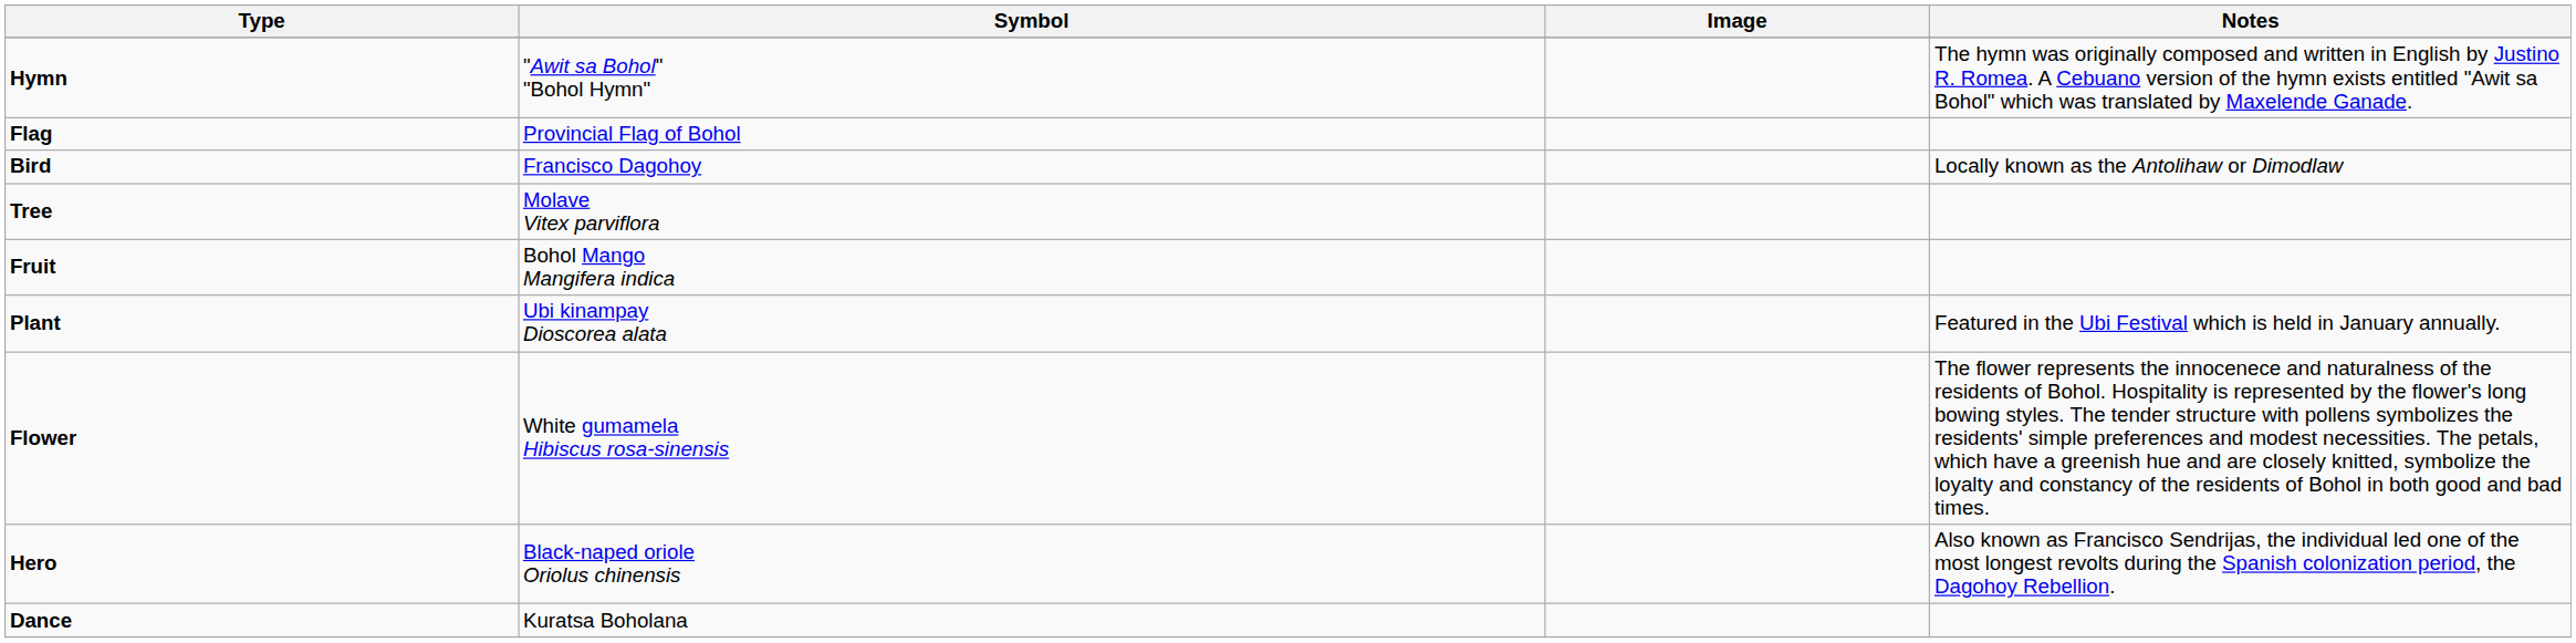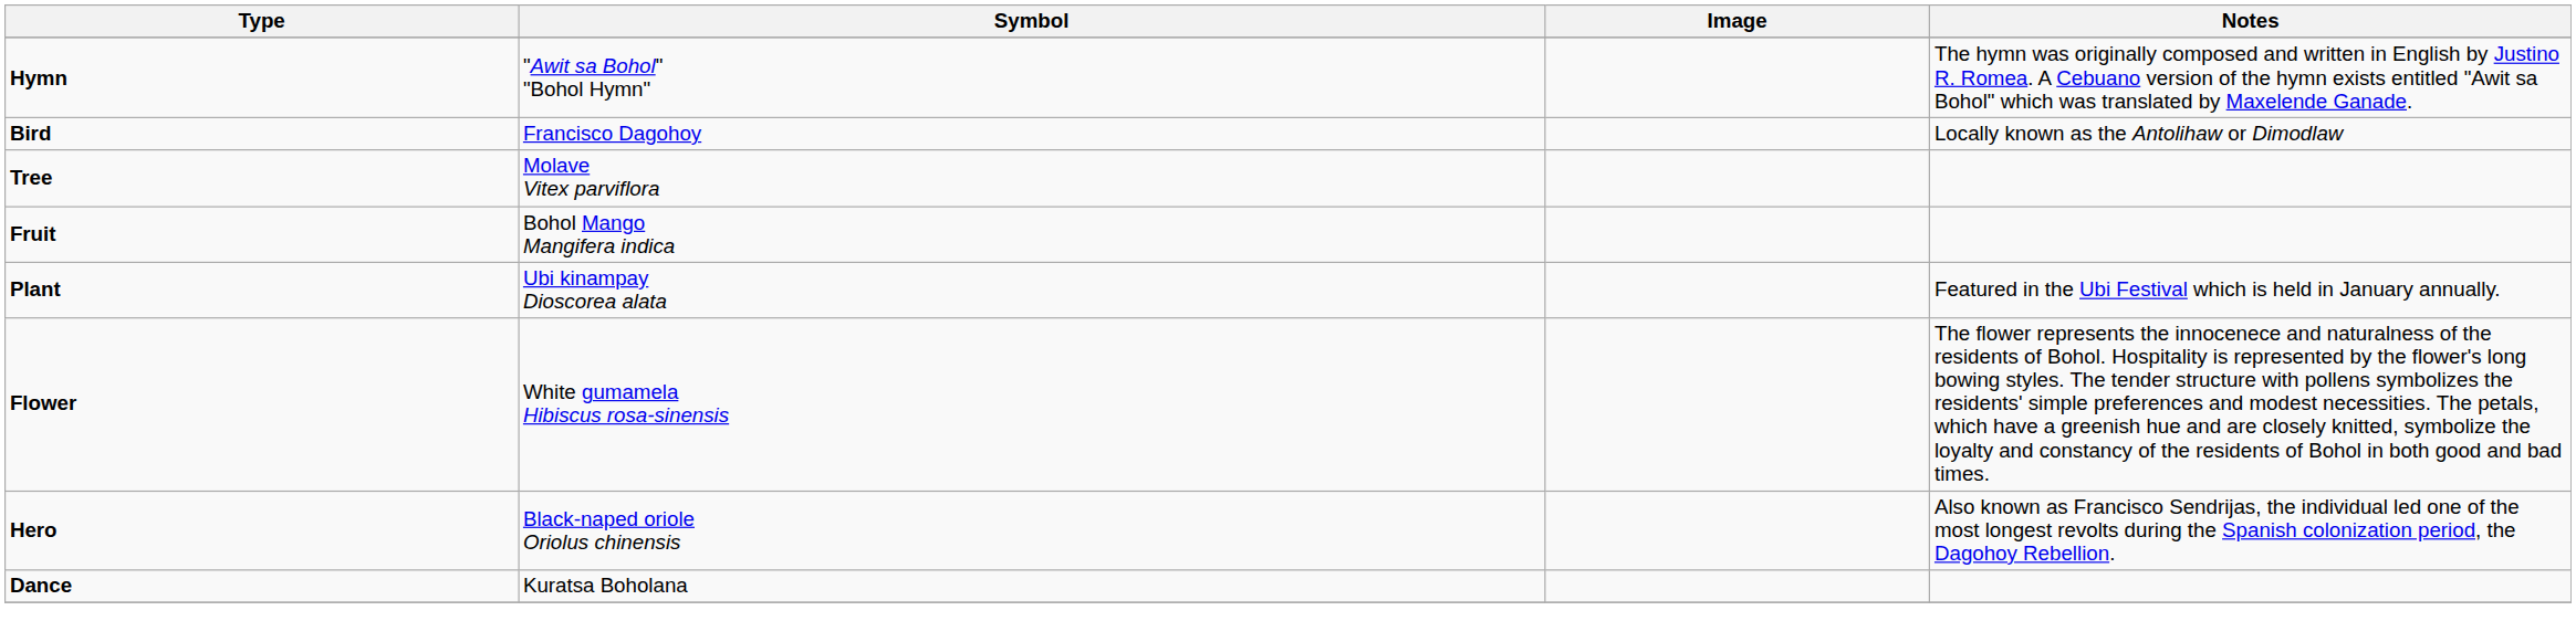- row: Flag | Provincial Flag of Bohol
